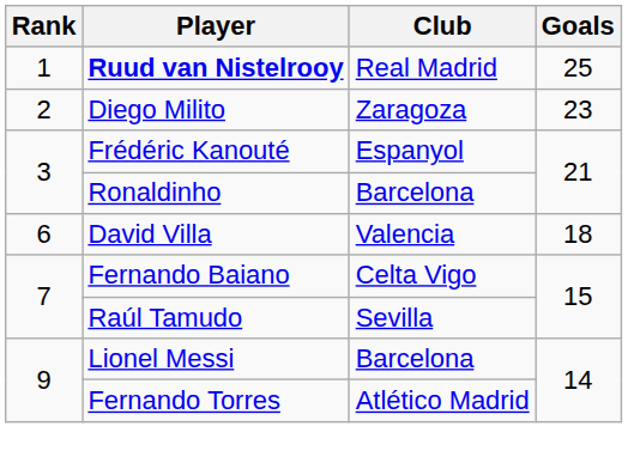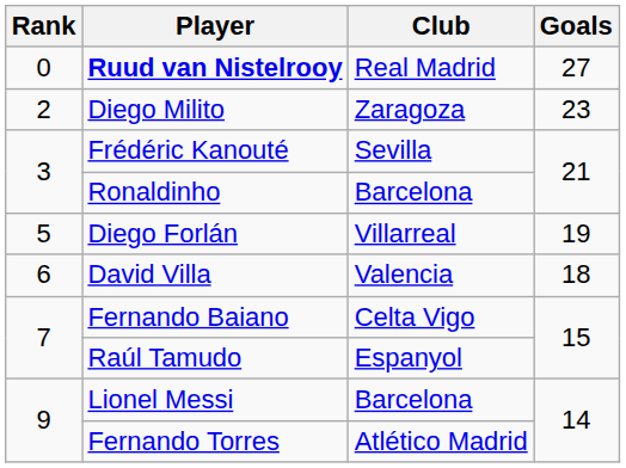Ruud van Nistelrooy | Rank: 1 -> 0
Ruud van Nistelrooy | Goals: 25 -> 27
Frédéric Kanouté | Club: Espanyol -> Sevilla
+ row: 5 | Diego Forlán | Villarreal | 19
Raúl Tamudo | Club: Sevilla -> Espanyol
